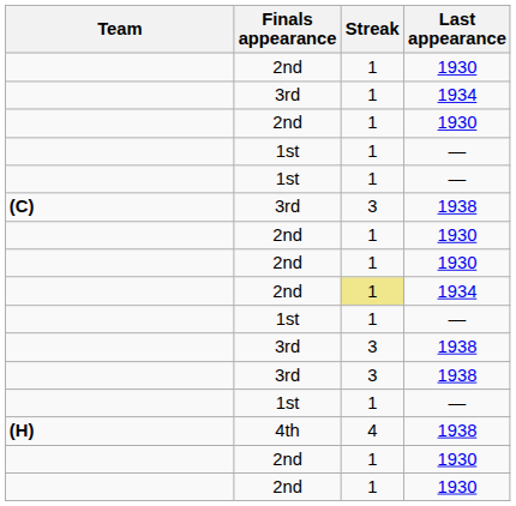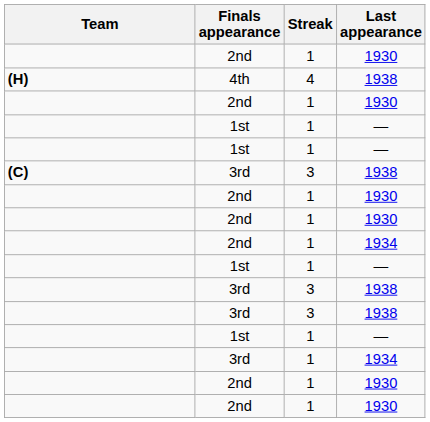rows swapped: 4th <-> 3rd / 1934
2nd / 1934 | Streak: khaki background -> no background
